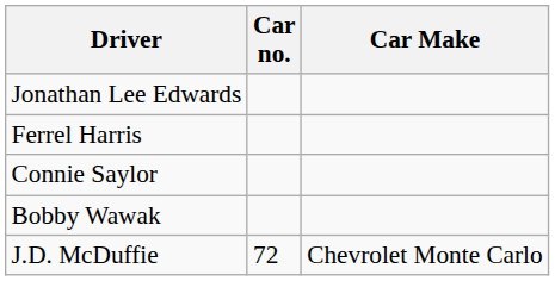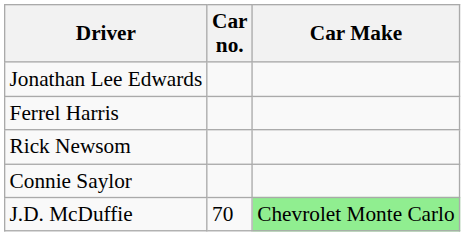+ row: Rick Newsom
- row: Bobby Wawak
J.D. McDuffie | Car no.: 72 -> 70
J.D. McDuffie | Car Make: no background -> lightgreen background
